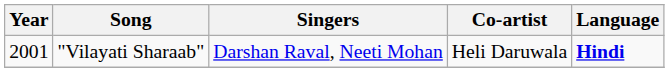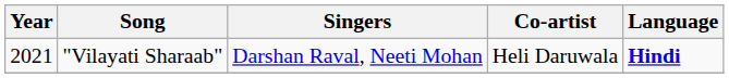"Vilayati Sharaab" | Year: 2001 -> 2021
